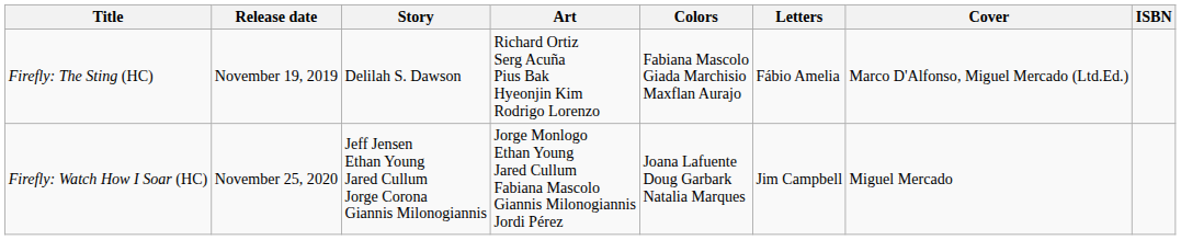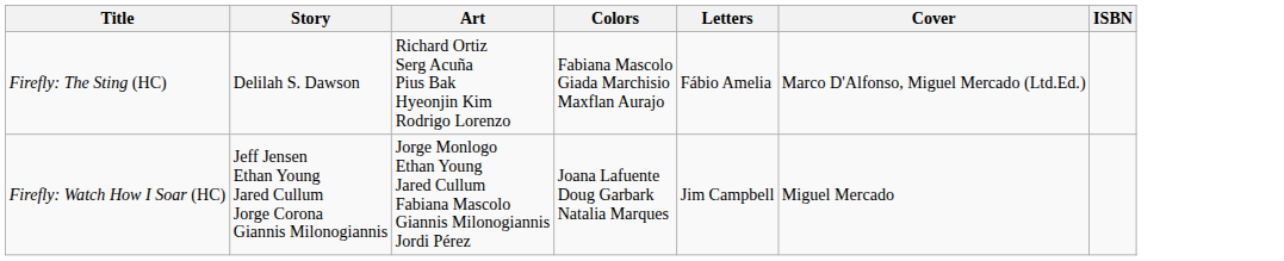- column: Release date | November 19, 2019 | November 25, 2020
